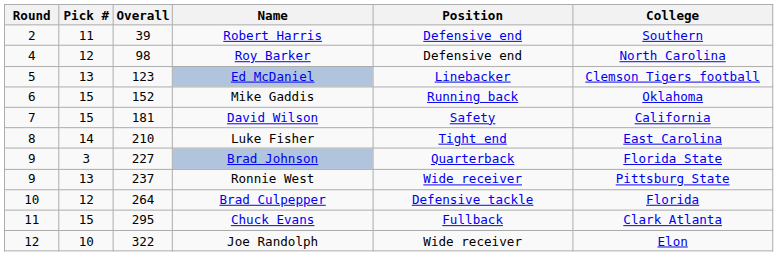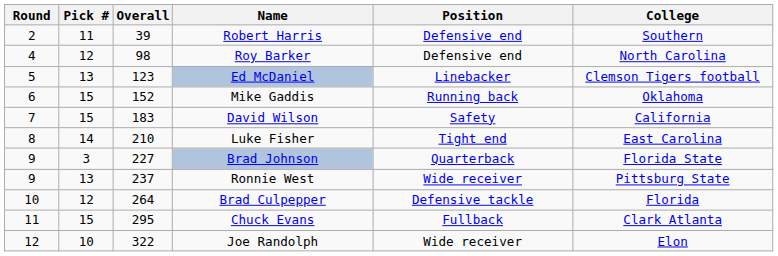David Wilson | Overall: 181 -> 183
